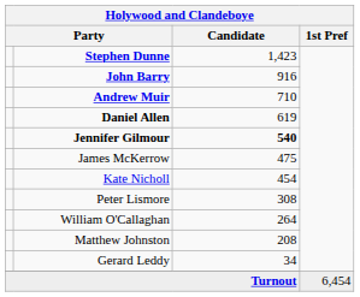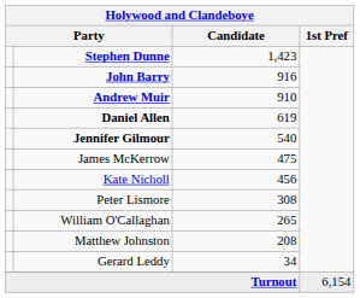Andrew Muir | Candidate: 710 -> 910
Jennifer Gilmour | Candidate: bold -> normal
Kate Nicholl | Candidate: 454 -> 456
William O'Callaghan | Candidate: 264 -> 265
Turnout | 1st Pref: 6,454 -> 6,154
